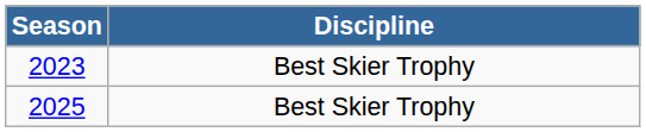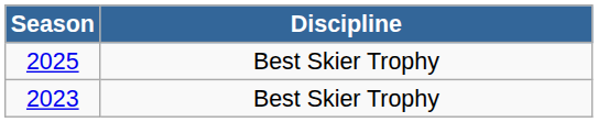rows swapped: 2023 <-> 2025
